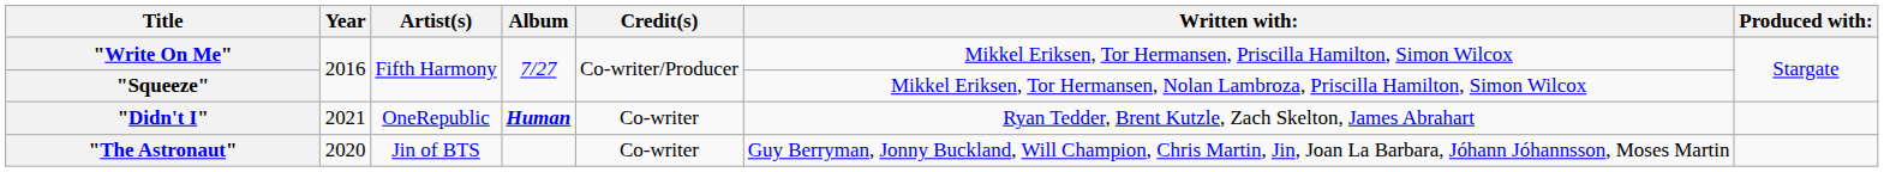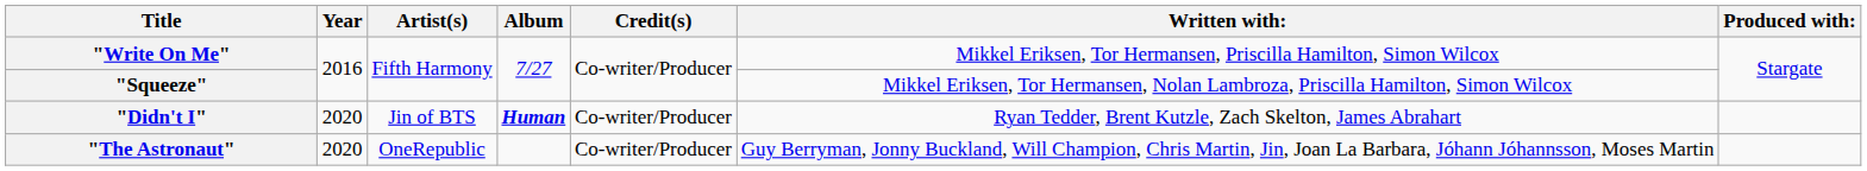"Didn't I" | Year: 2021 -> 2020
"Didn't I" | Artist(s): OneRepublic -> Jin of BTS
"Didn't I" | Credit(s): Co-writer -> Co-writer/Producer
"The Astronaut" | Artist(s): Jin of BTS -> OneRepublic
"The Astronaut" | Credit(s): Co-writer -> Co-writer/Producer
